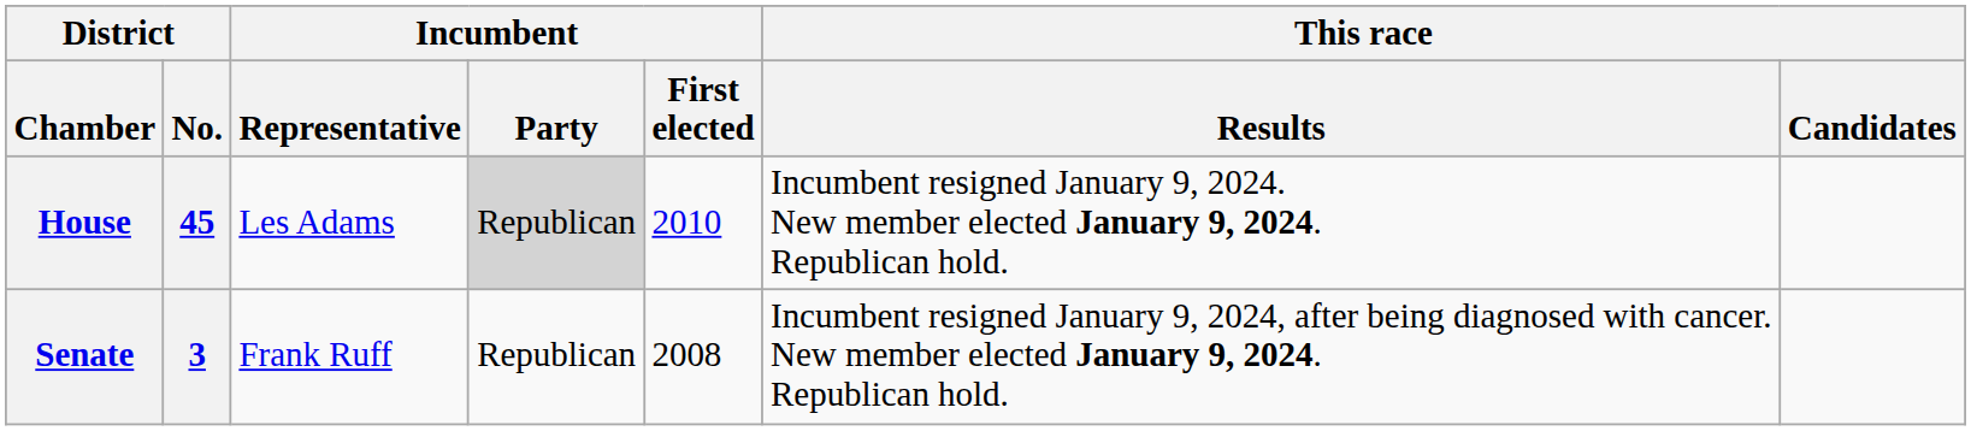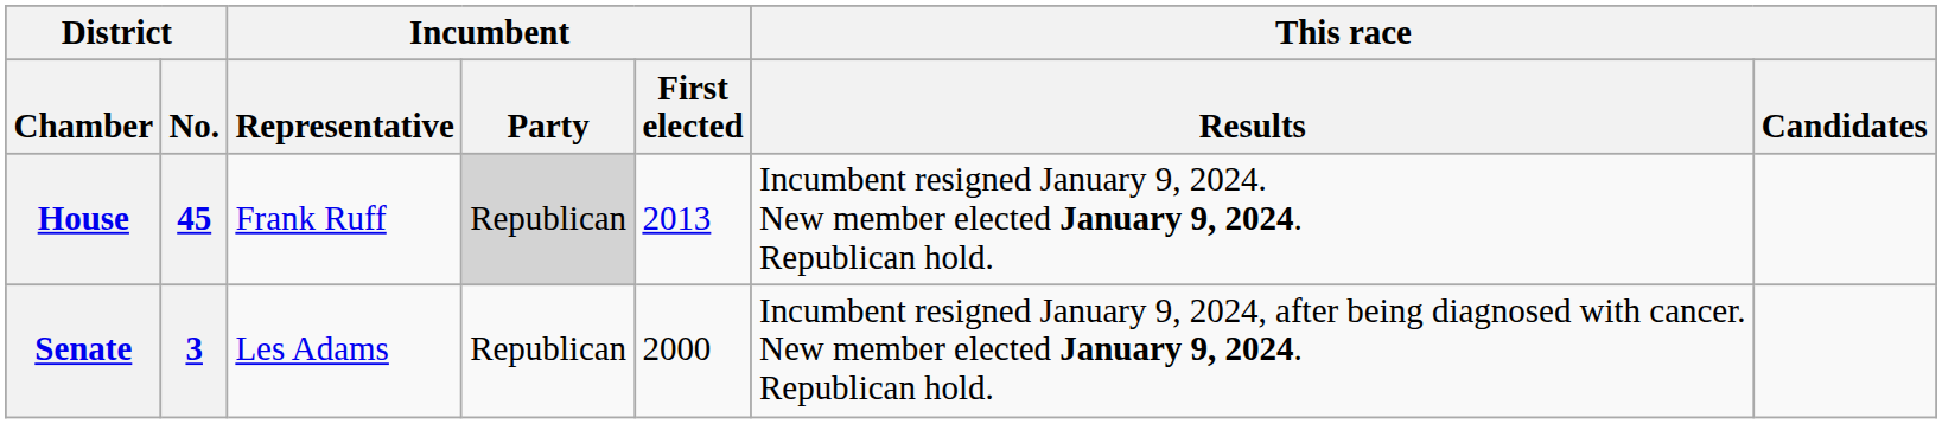House | Incumbent / Representative: Les Adams -> Frank Ruff
House | Incumbent / First elected: 2010 -> 2013
Senate | Incumbent / Representative: Frank Ruff -> Les Adams
Senate | Incumbent / First elected: 2008 -> 2000
